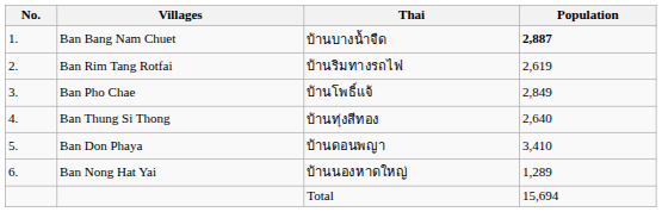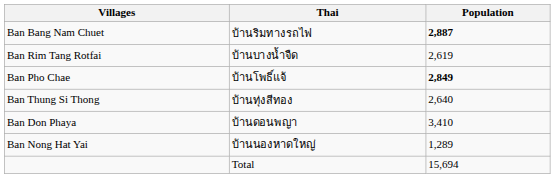- column: No. | 1. | 2. | 3. | 4. | 5. | 6.
Ban Bang Nam Chuet | Thai: บ้านบางน้ำจืด -> บ้านริมทางรถไฟ
Ban Rim Tang Rotfai | Thai: บ้านริมทางรถไฟ -> บ้านบางน้ำจืด
Ban Pho Chae | Population: normal -> bold
